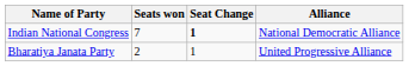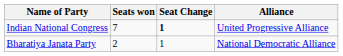Indian National Congress | Alliance: National Democratic Alliance -> United Progressive Alliance
Bharatiya Janata Party | Alliance: United Progressive Alliance -> National Democratic Alliance
